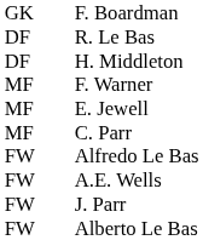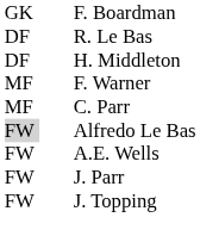- row: MF | E. Jewell
Alfredo Le Bas | column 1: no background -> lightgrey background
+ row: FW | J. Topping
- row: FW | Alberto Le Bas
